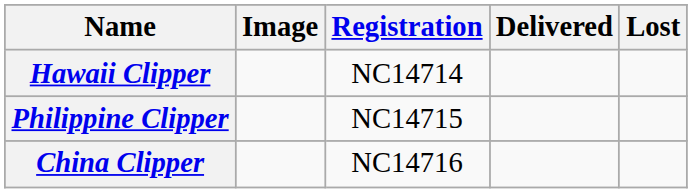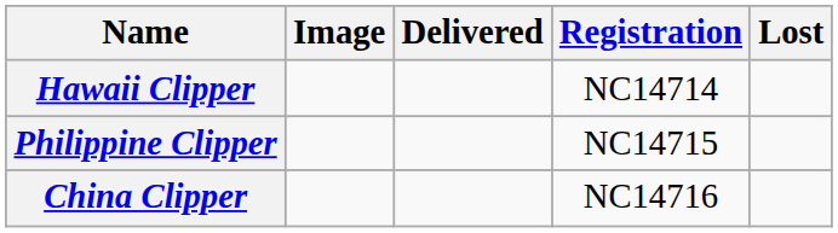columns swapped: Registration <-> Delivered
